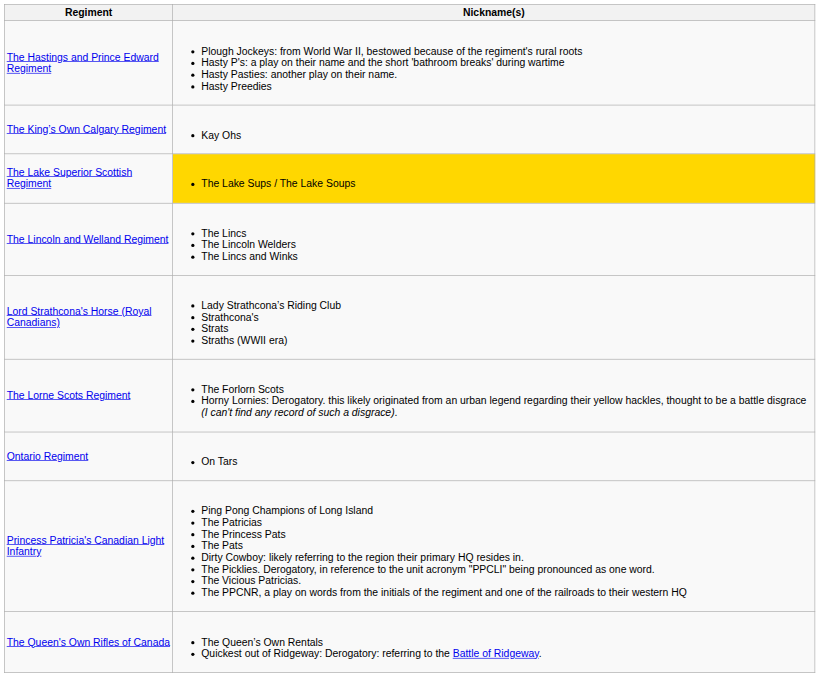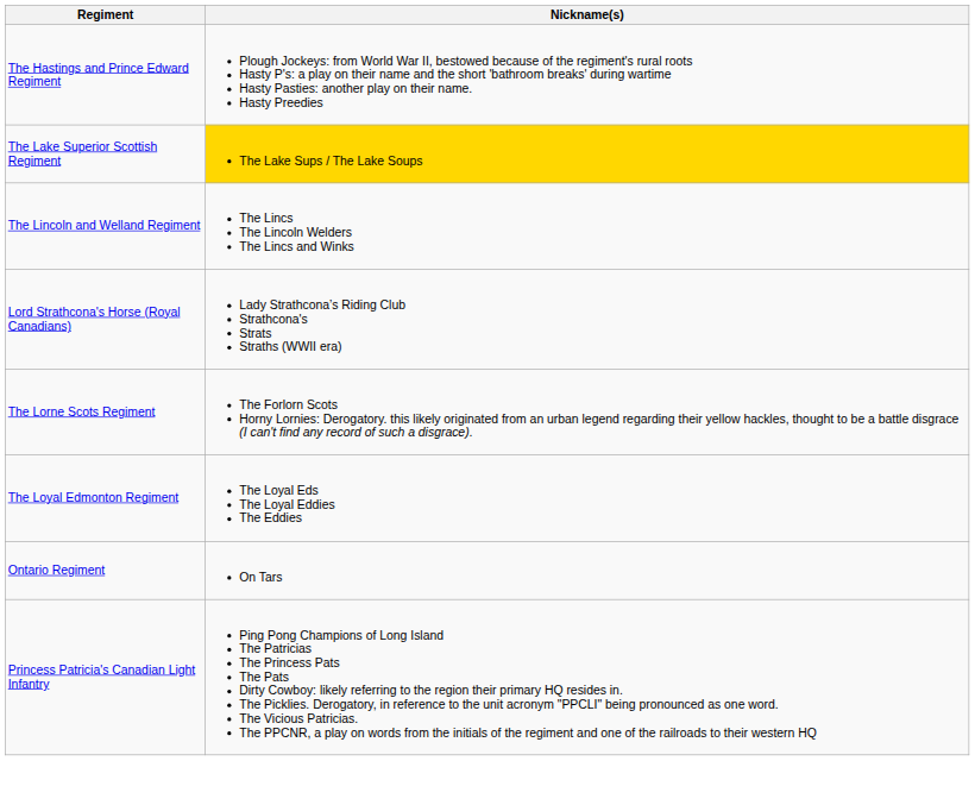- row: The King’s Own Calgary Regiment | Kay Ohs
+ row: The Loyal Edmonton Regiment | The Loyal Eds The Loyal Eddies The Eddies
- row: The Queen's Own Rifles of Canada | The Queen’s Own Rentals Quickest out of Ridgeway: Derogatory: referring to the Battle of Ridgeway.
